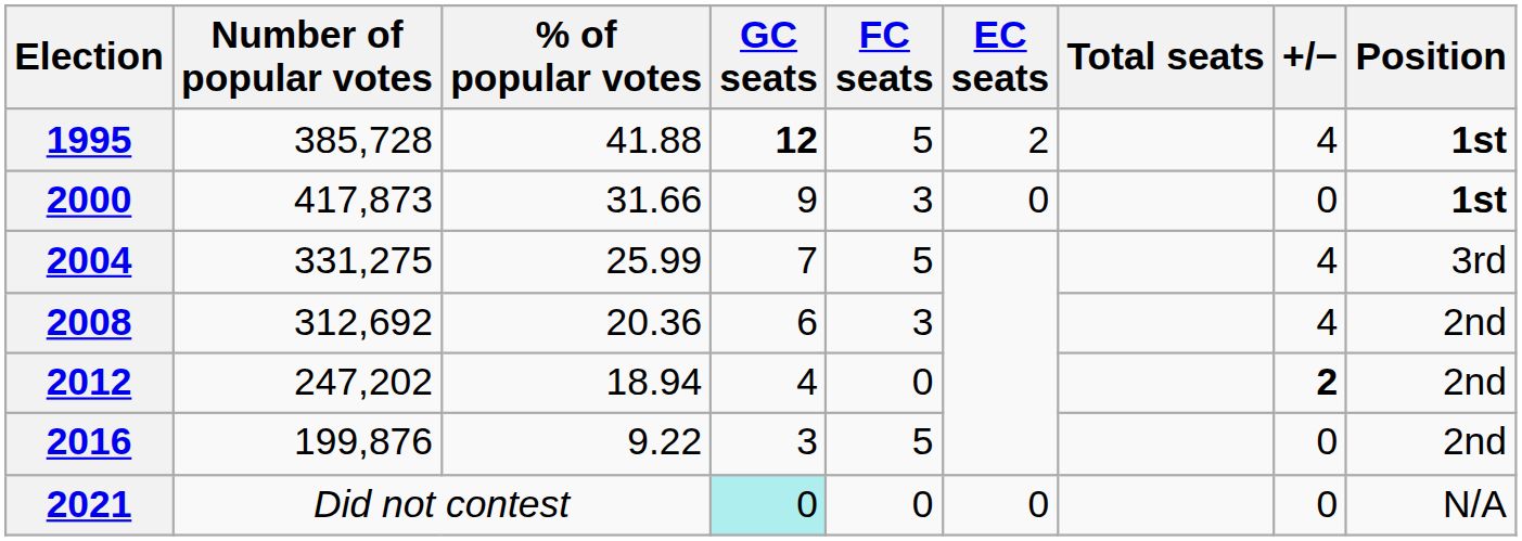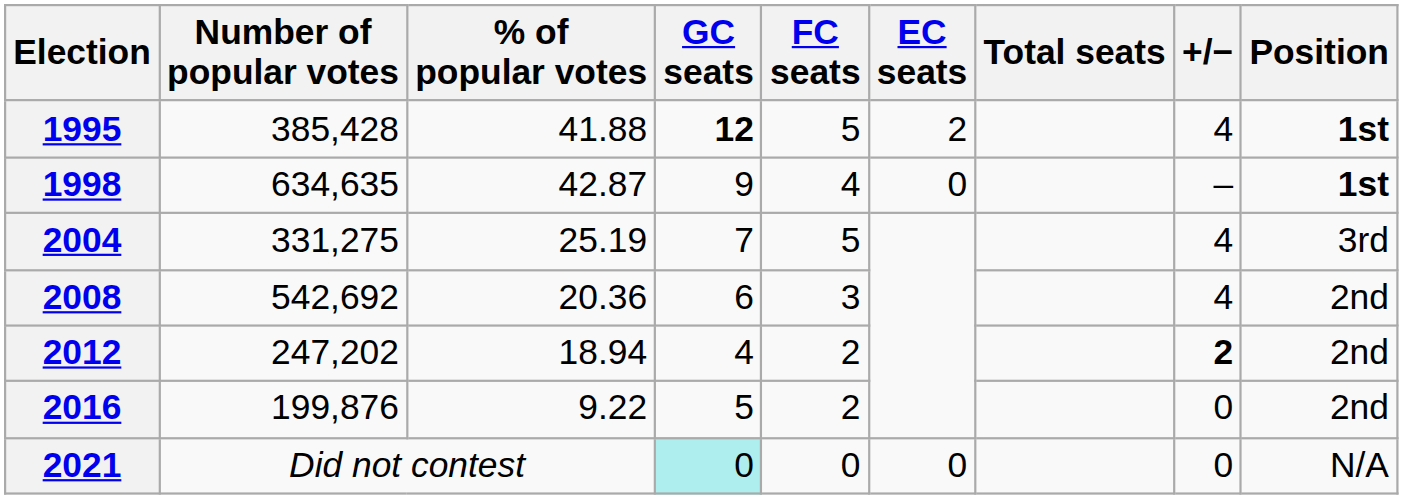1995 | Number of popular votes: 385,728 -> 385,428
+ row: 1998 | 634,635 | 42.87 | 9 | 4 | 0 | – | 1st
- row: 2000 | 417,873 | 31.66 | 9 | 3 | 0 | 0 | 1st
2004 | % of popular votes: 25.99 -> 25.19
2008 | Number of popular votes: 312,692 -> 542,692
2012 | FC seats: 0 -> 2
2016 | GC seats: 3 -> 5
2016 | FC seats: 5 -> 2
